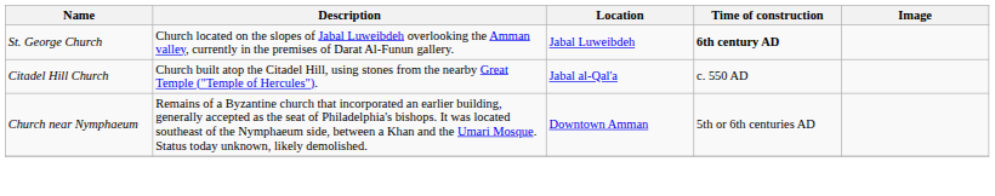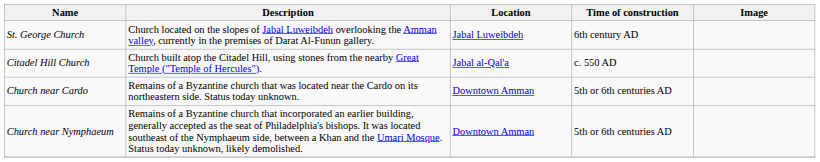St. George Church | Time of construction: bold -> normal
+ row: Church near Cardo | Remains of a Byzantine church that was located near the Cardo on its northeastern side. Status today unknown. | Downtown Amman | 5th or 6th centuries AD
